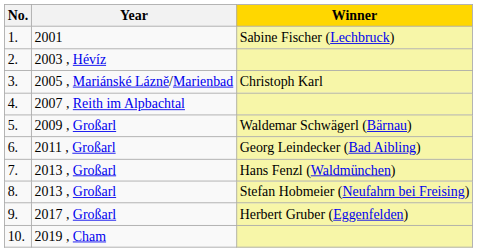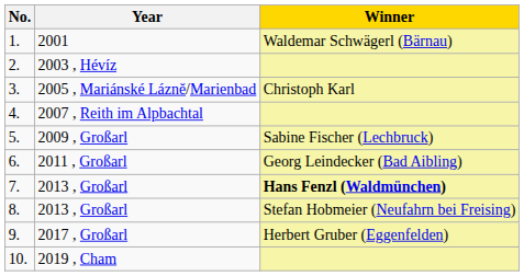2001 | Winner: Sabine Fischer (Lechbruck) -> Waldemar Schwägerl (Bärnau)
2009 , Großarl | Winner: Waldemar Schwägerl (Bärnau) -> Sabine Fischer (Lechbruck)
7. / 2013 , Großarl | Winner: normal -> bold
